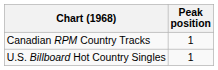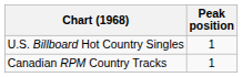rows swapped: U.S. Billboard Hot Country Singles <-> Canadian RPM Country Tracks
